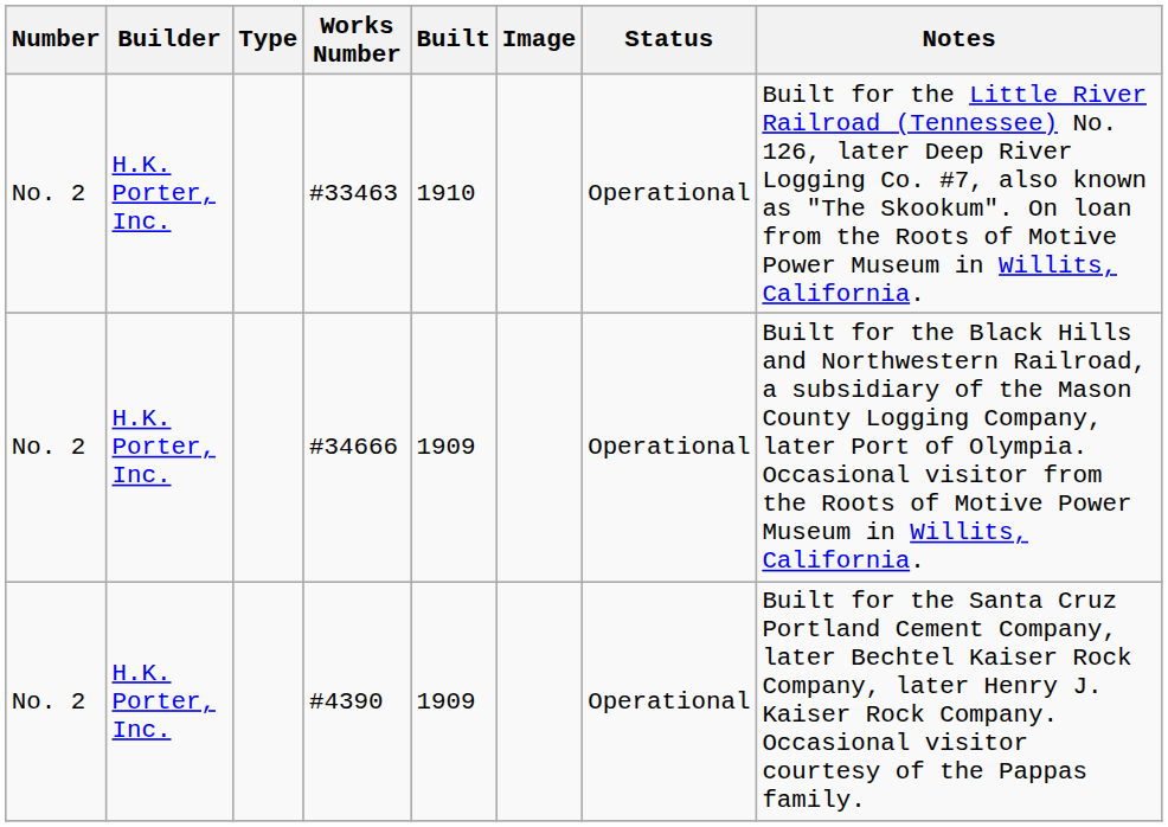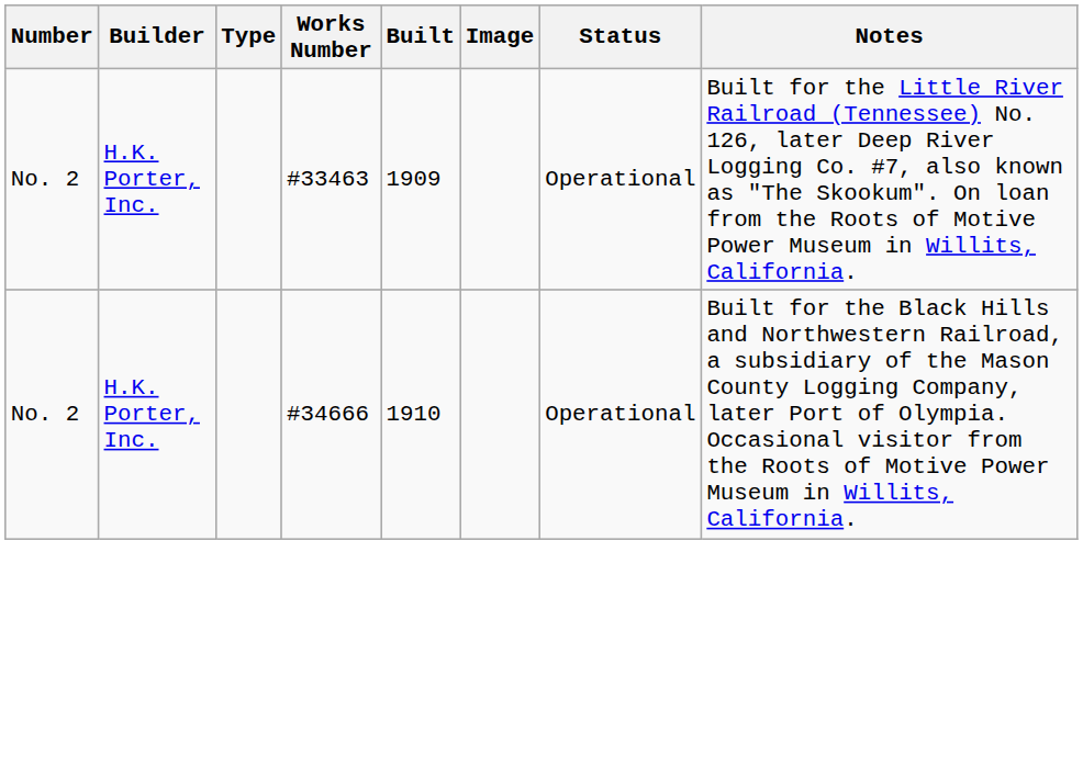#33463 | Built: 1910 -> 1909
#34666 | Built: 1909 -> 1910
- row: No. 2 | H.K. Porter, Inc. | #4390 | 1909 | Operational | Built for the Santa Cruz Portland Cement Company, later Bechtel Kaiser Rock Company, later Henry J. Kaiser Rock Company. Occasional visitor courtesy of the Pappas family.
